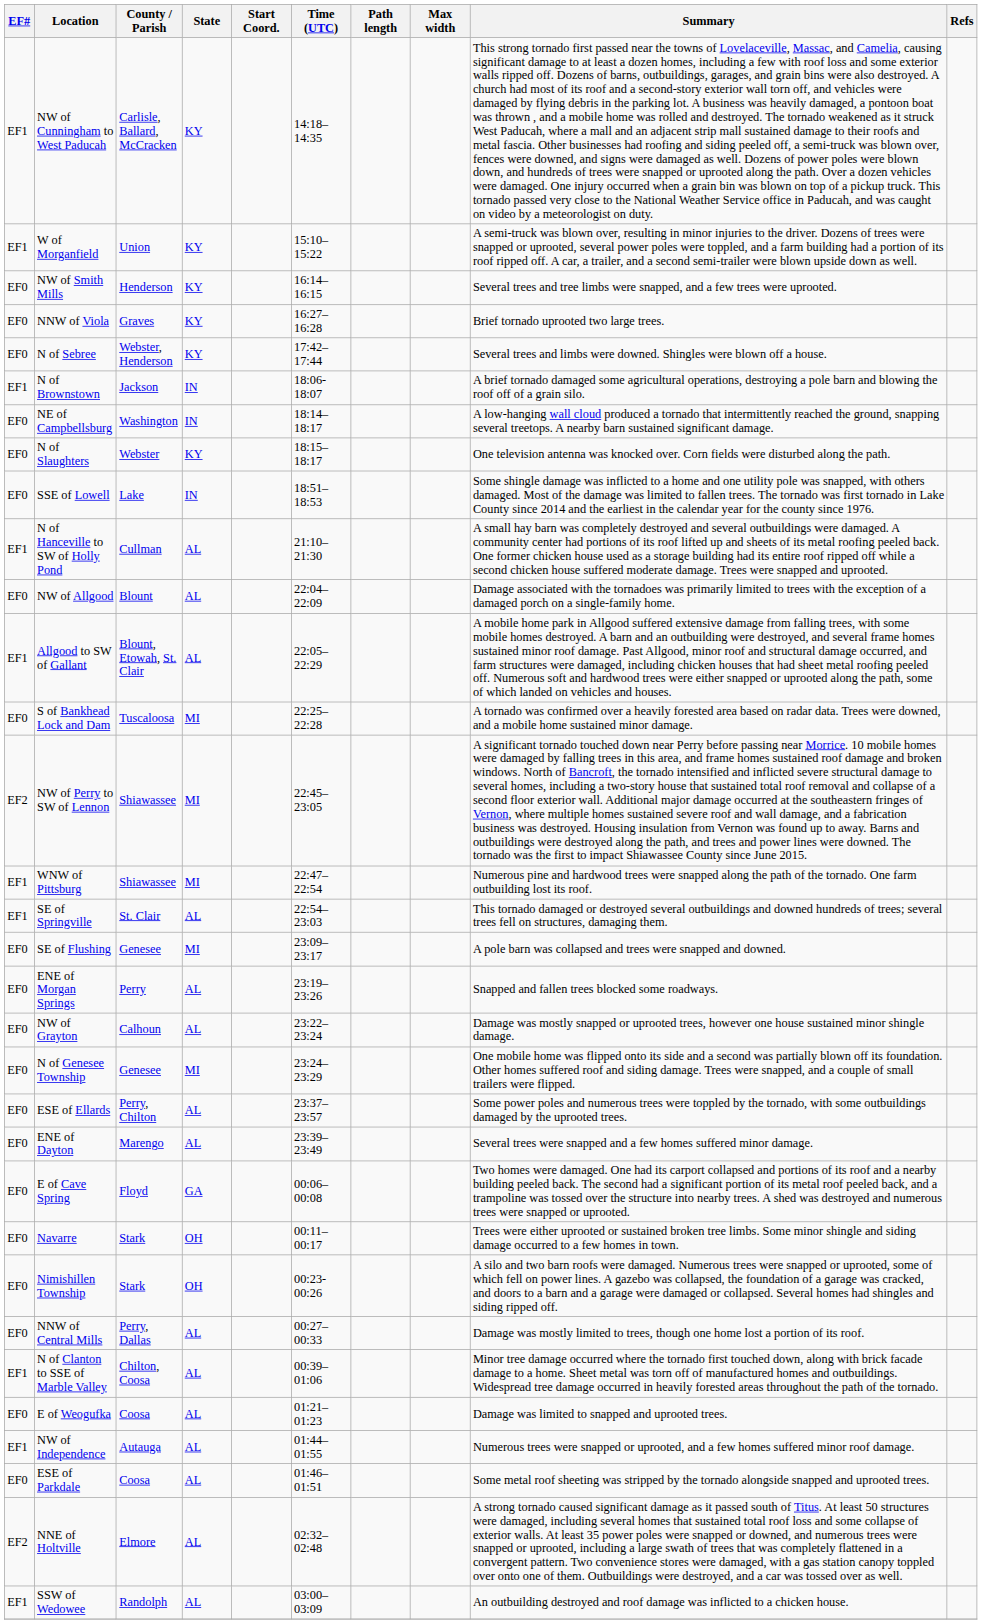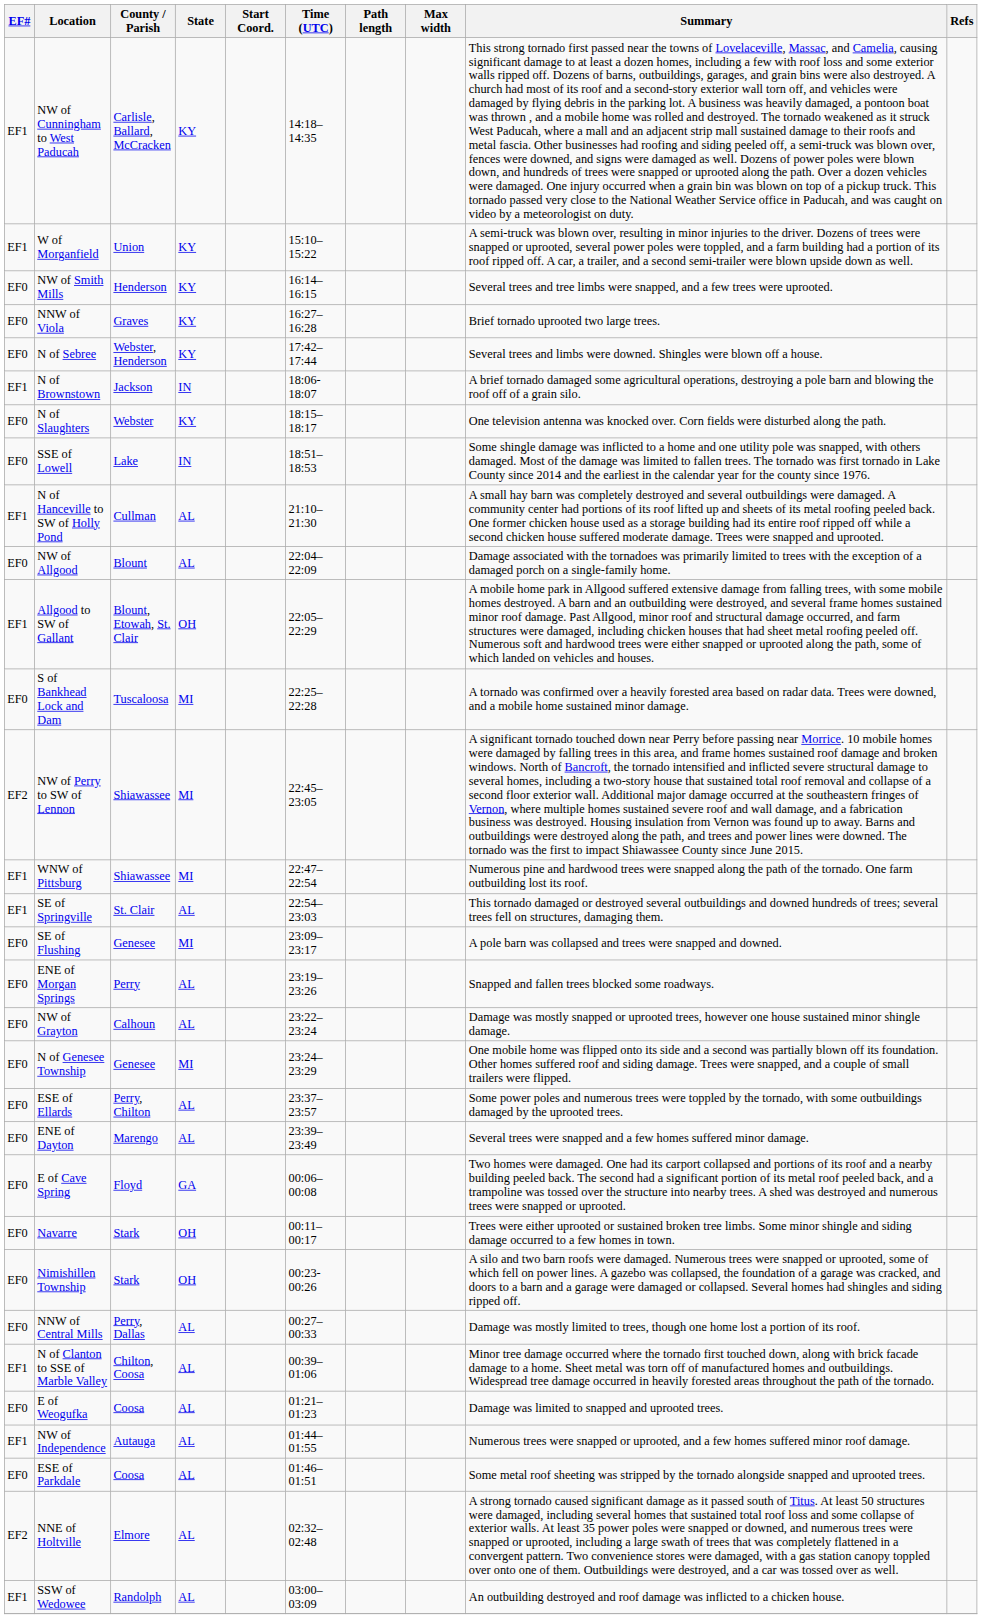- row: EF0 | NE of Campbellsburg | Washington | IN | 18:14–18:17 | A low-hanging wall cloud produced a tornado that intermittently reached the ground, snapping several treetops. A nearby barn sustained significant damage.
Allgood to SW of Gallant | State: AL -> OH
